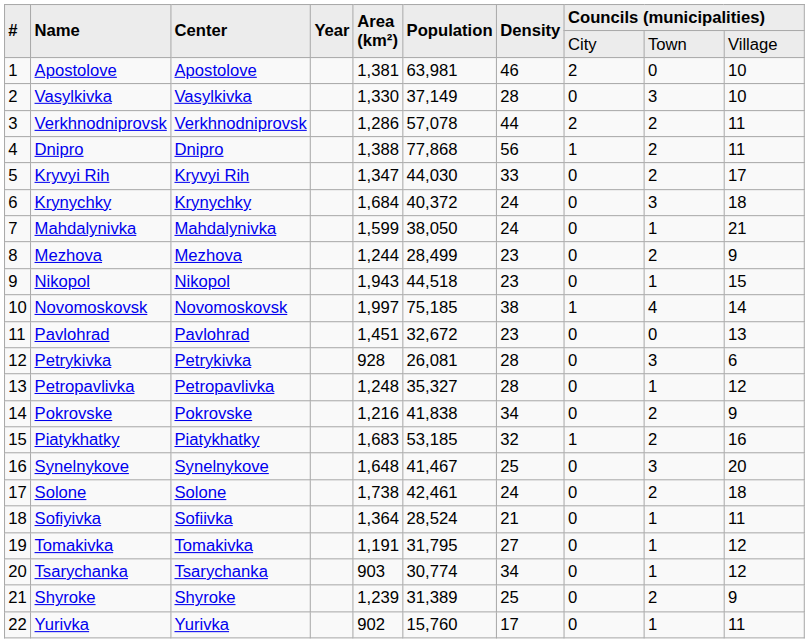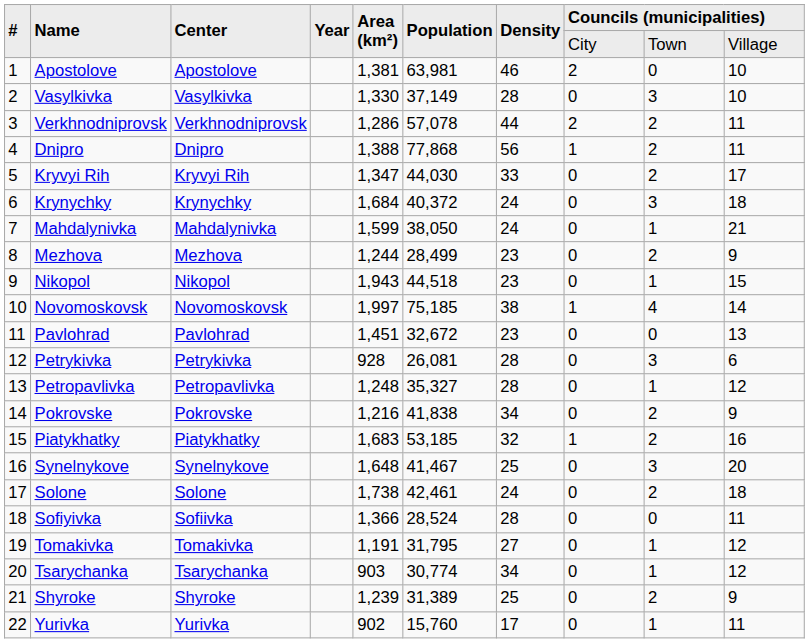Sofiyivka | Area (km²): 1,364 -> 1,366
Sofiyivka | Density: 21 -> 28
Sofiyivka | column 9: 1 -> 0
